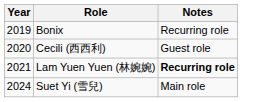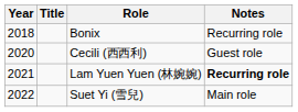+ column: Title
Bonix | Year: 2019 -> 2018
Suet Yi (雪兒) | Year: 2024 -> 2022
